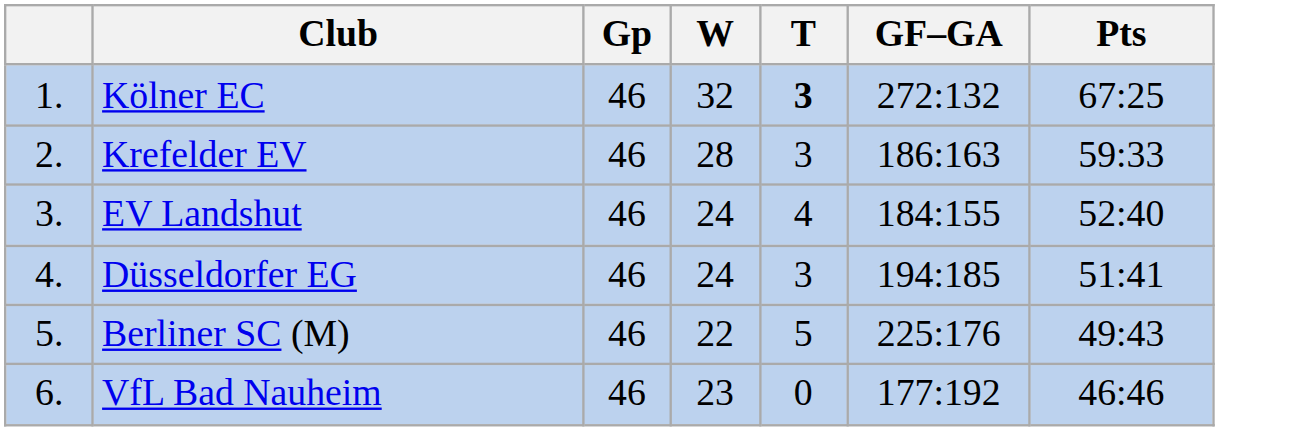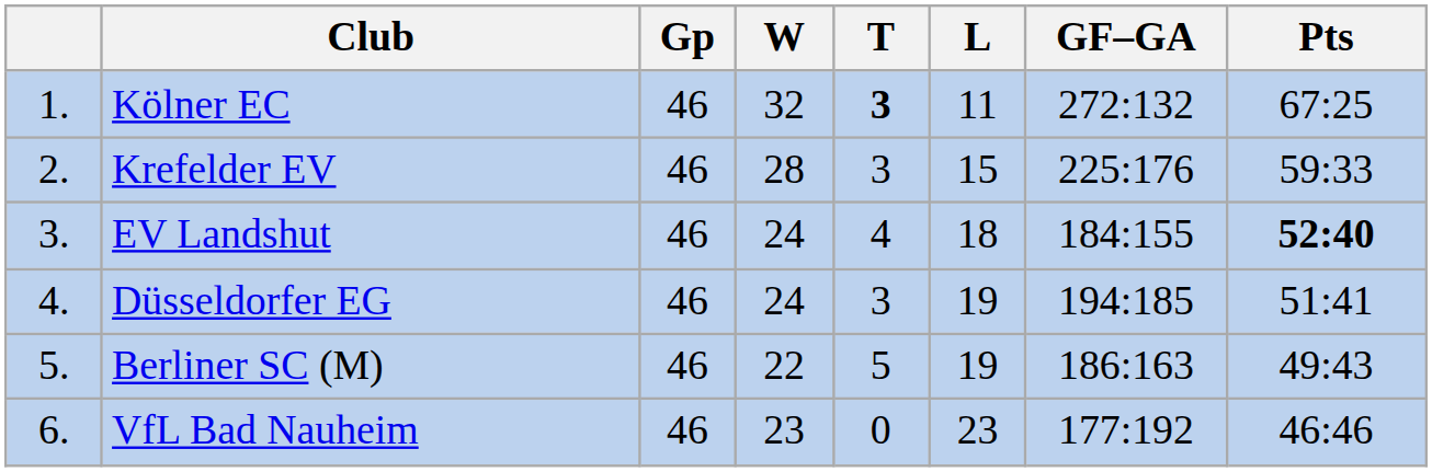+ column: L | 11 | 15 | 18 | 19 | 19 | 23
Krefelder EV | GF–GA: 186:163 -> 225:176
EV Landshut | Pts: normal -> bold
Berliner SC (M) | GF–GA: 225:176 -> 186:163
